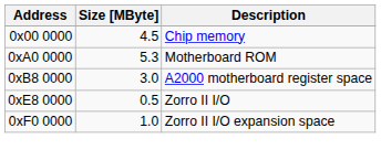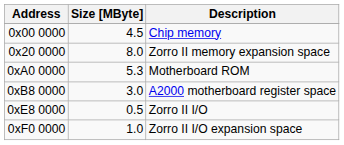+ row: 0x20 0000 | 8.0 | Zorro II memory expansion space
